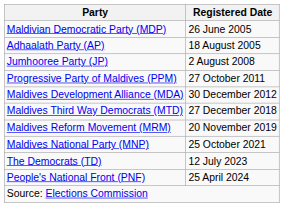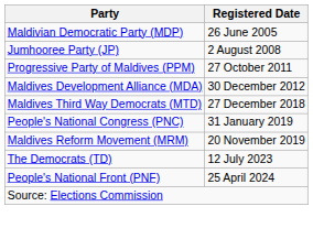- row: Adhaalath Party (AP) | 18 August 2005
+ row: People's National Congress (PNC) | 31 January 2019
- row: Maldives National Party (MNP) | 25 October 2021
